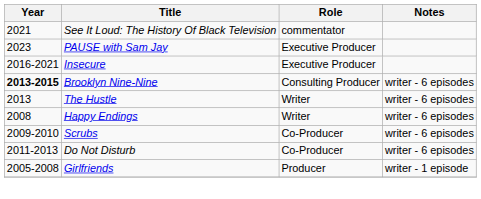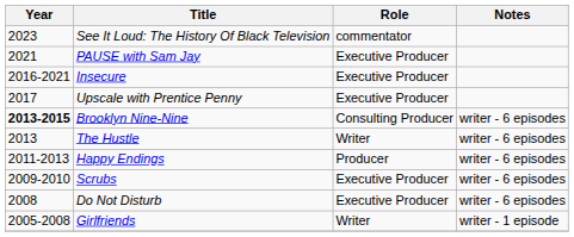See It Loud: The History Of Black Television | Year: 2021 -> 2023
PAUSE with Sam Jay | Year: 2023 -> 2021
+ row: 2017 | Upscale with Prentice Penny | Executive Producer
Happy Endings | Year: 2008 -> 2011-2013
Happy Endings | Role: Writer -> Producer
Scrubs | Role: Co-Producer -> Executive Producer
Do Not Disturb | Year: 2011-2013 -> 2008
Do Not Disturb | Role: Co-Producer -> Executive Producer
Girlfriends | Role: Producer -> Writer
